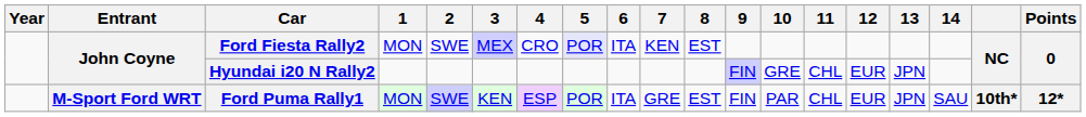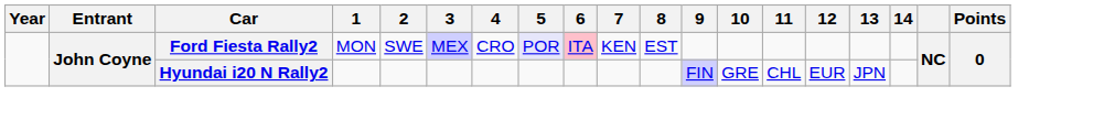Ford Fiesta Rally2 | 6: no background -> pink background
- row: M-Sport Ford WRT | Ford Puma Rally1 | MON | SWE | KEN | ESP | POR | ITA | GRE | EST | FIN | PAR | CHL | EUR | JPN | SAU | 10th* | 12*
